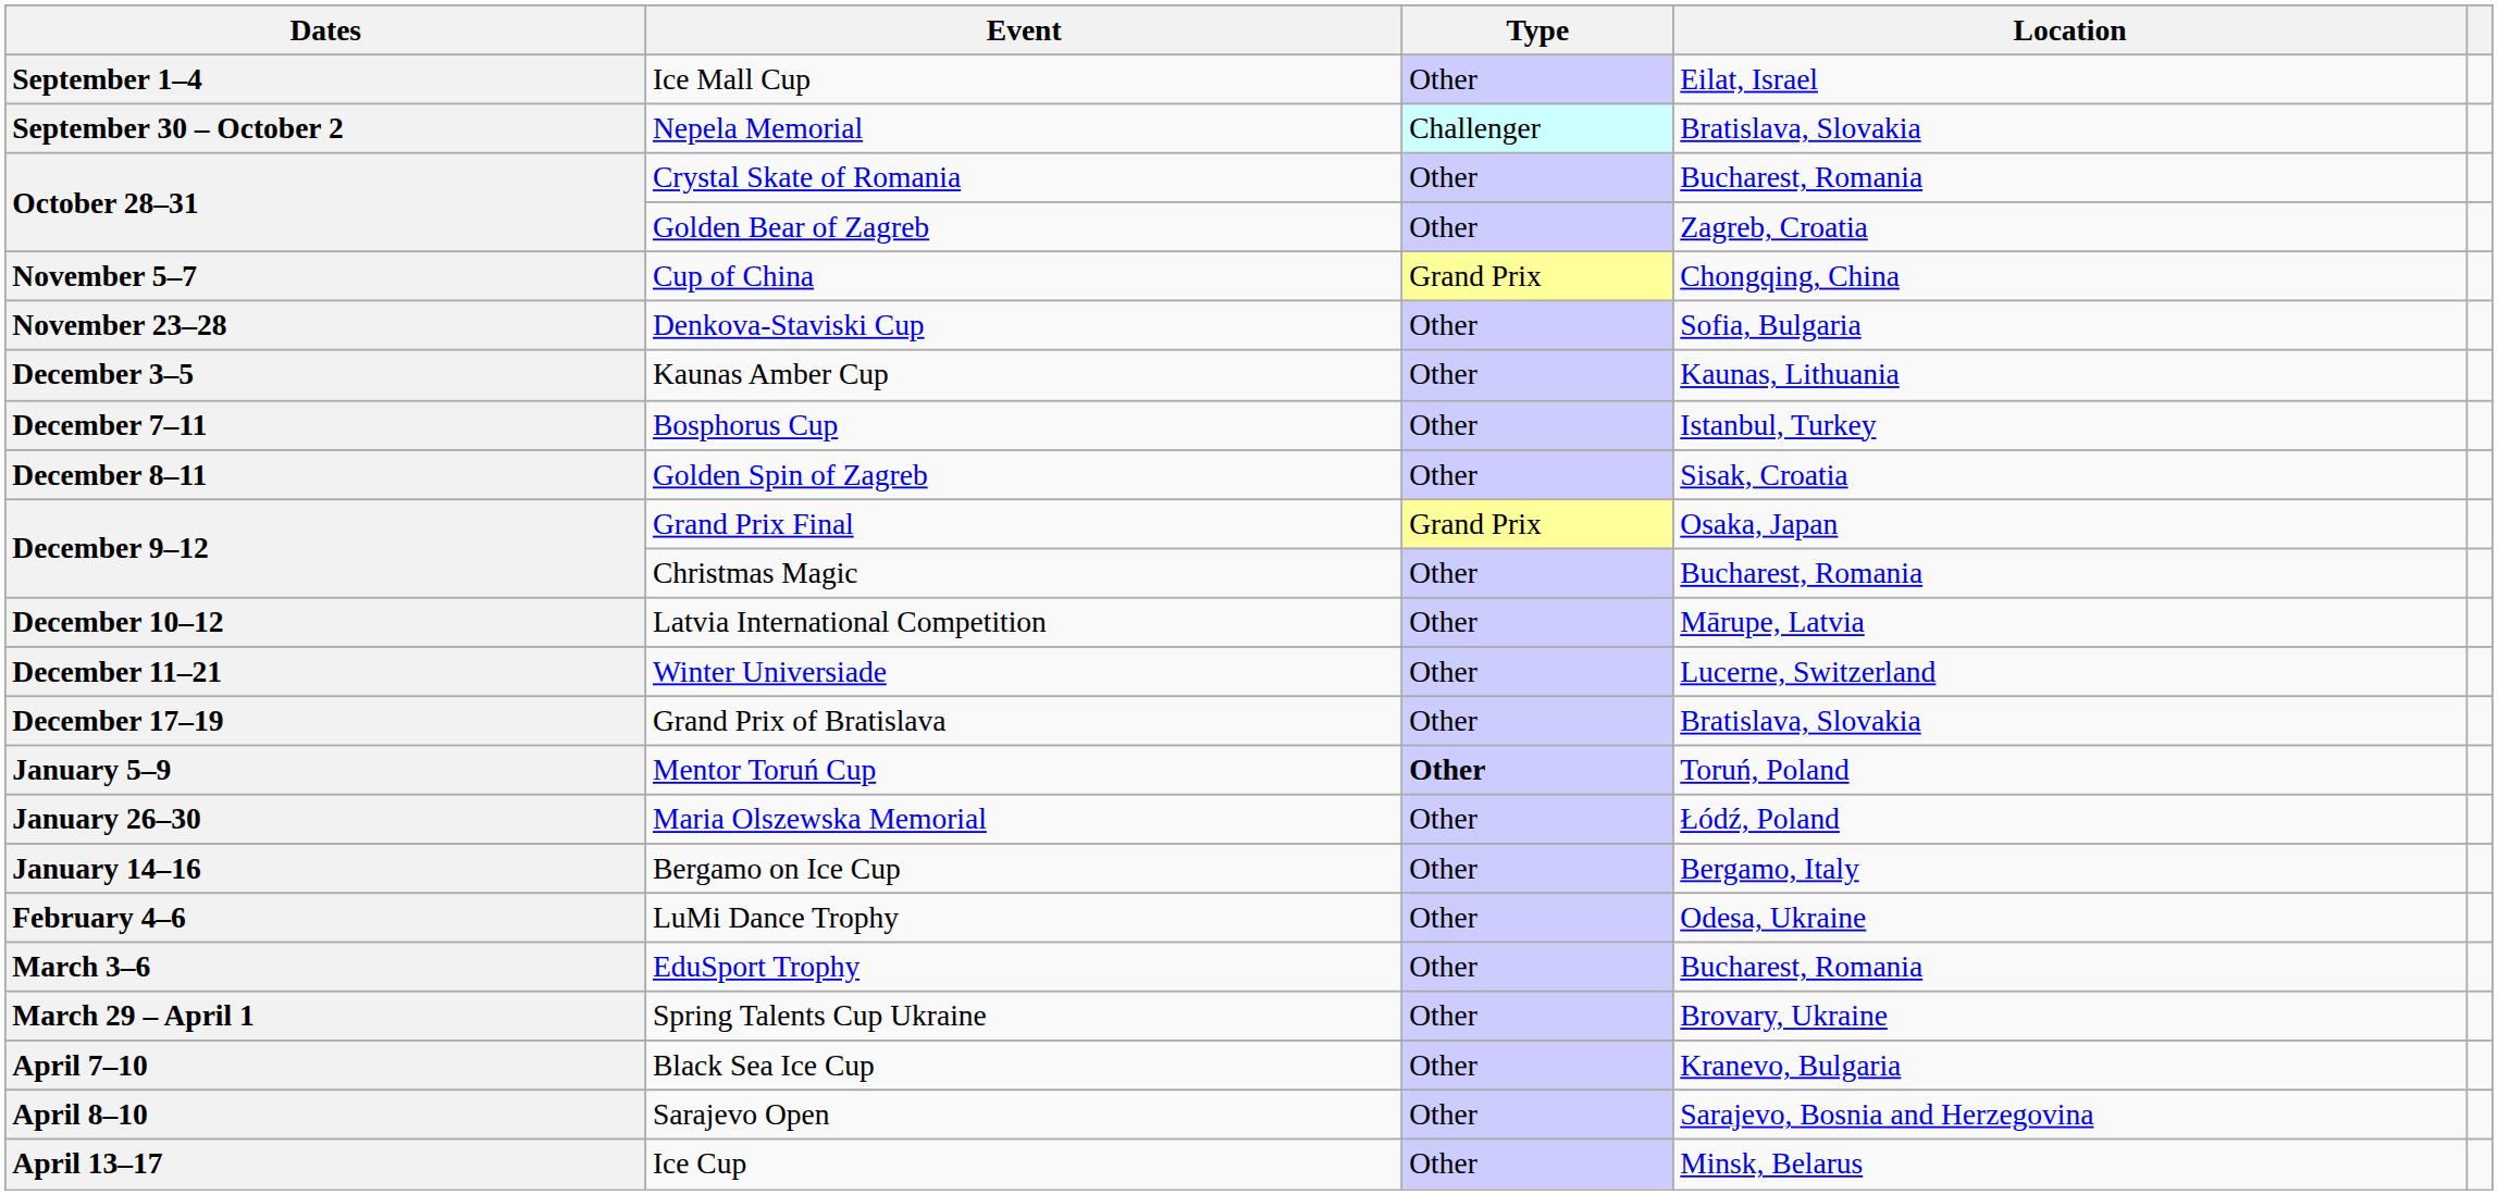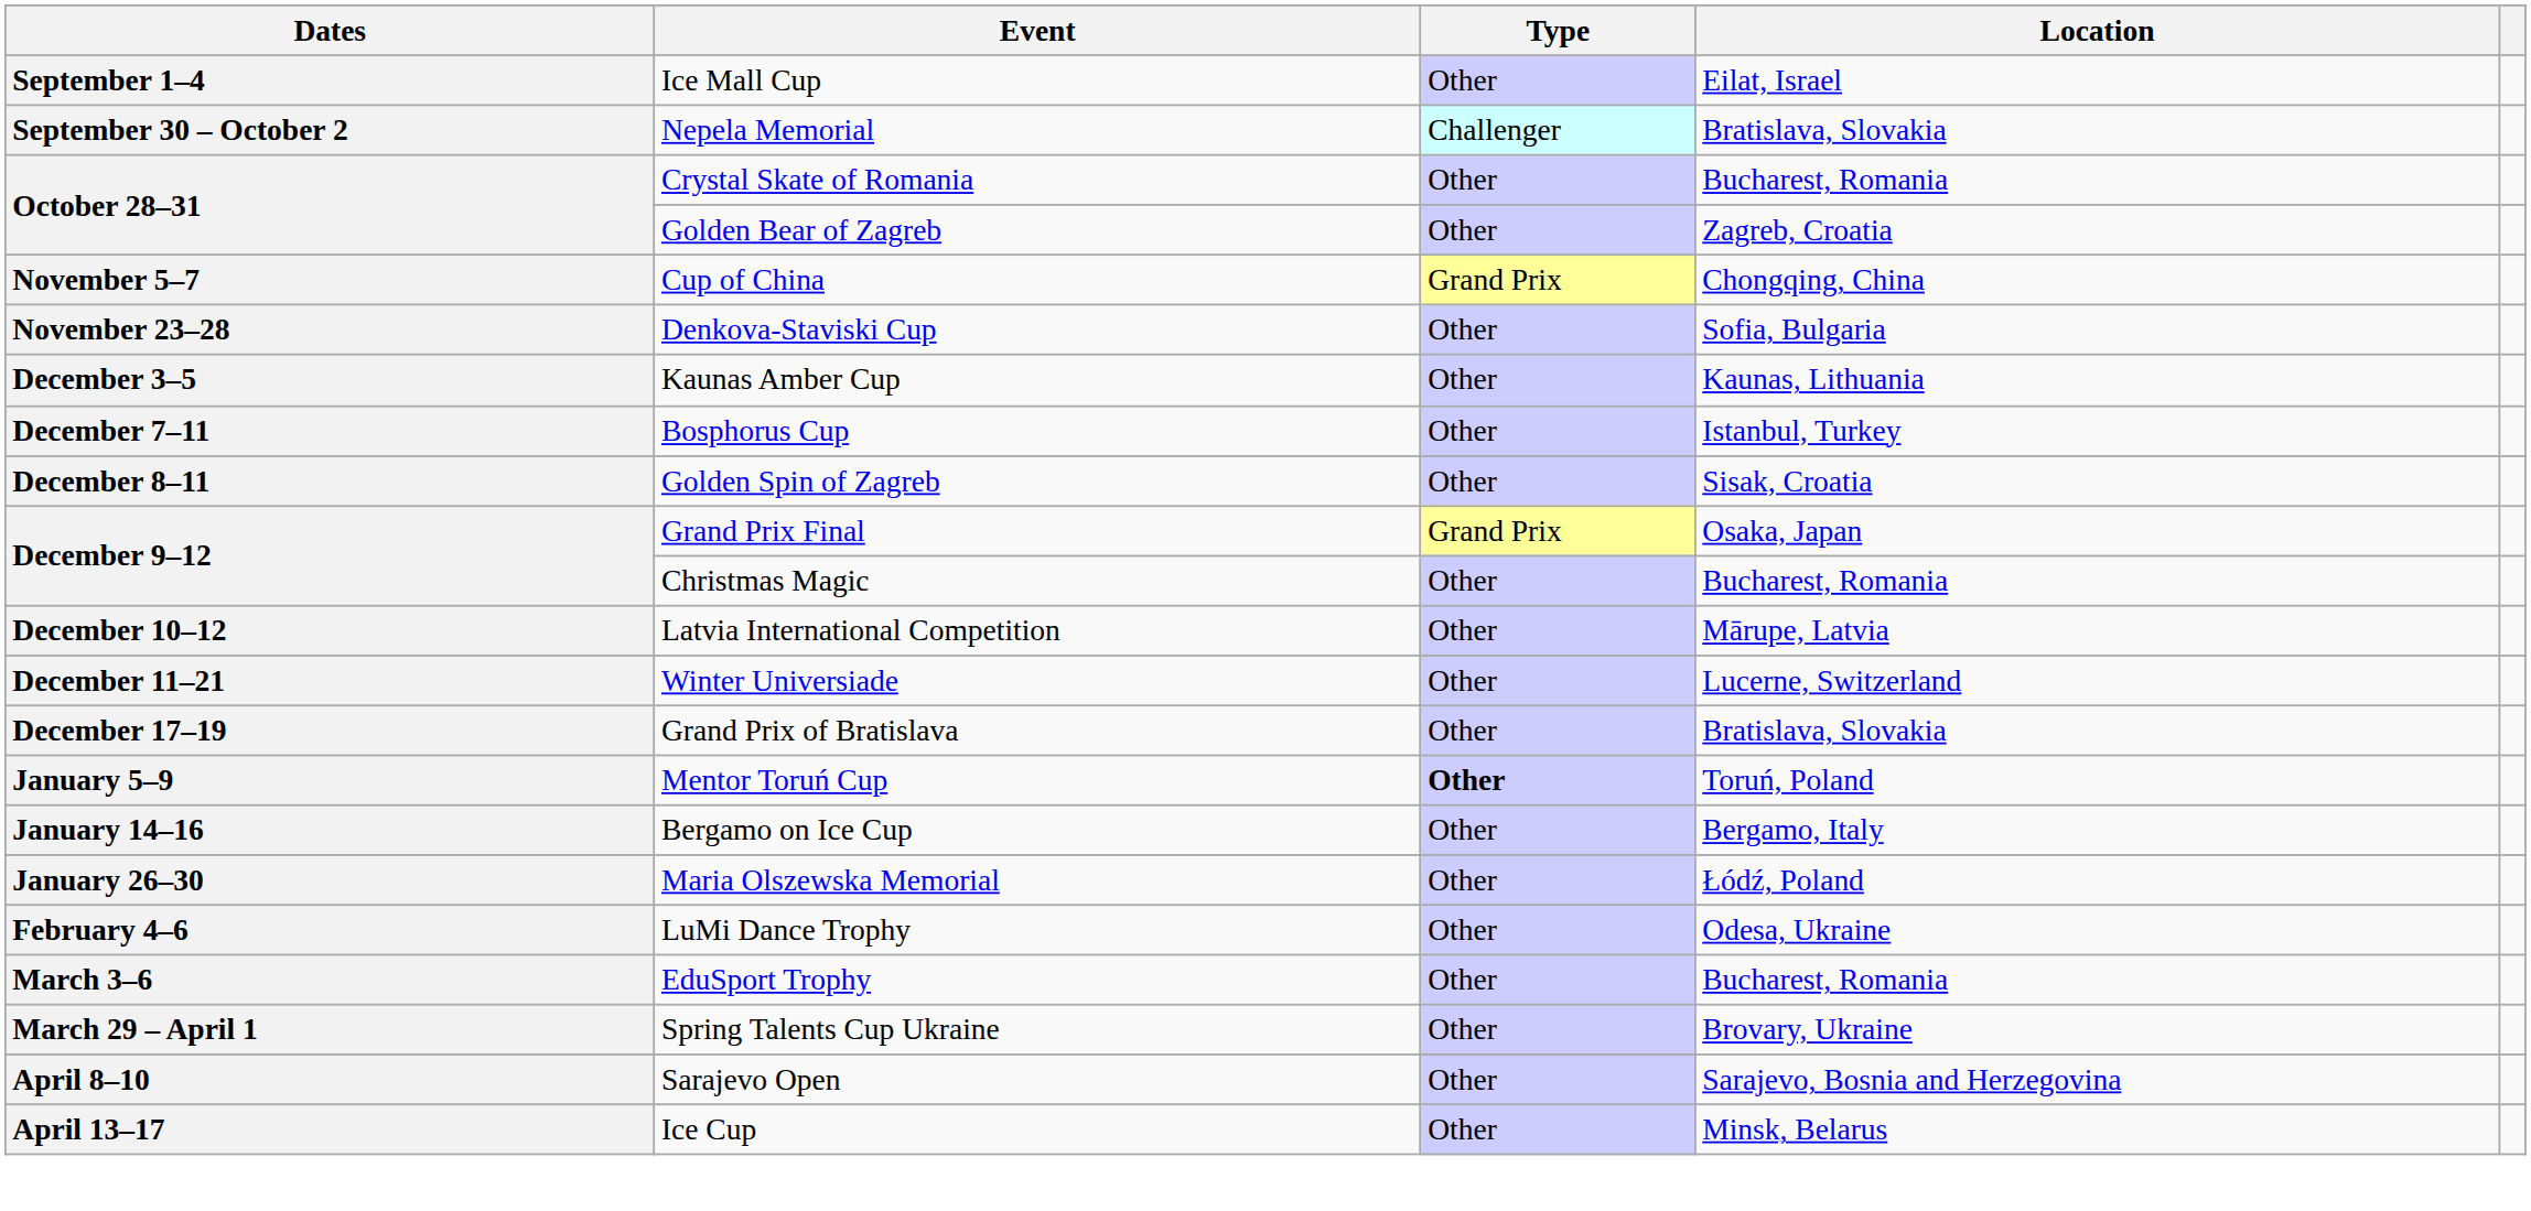rows swapped: January 14–16 <-> January 26–30
- row: April 7–10 | Black Sea Ice Cup | Other | Kranevo, Bulgaria
